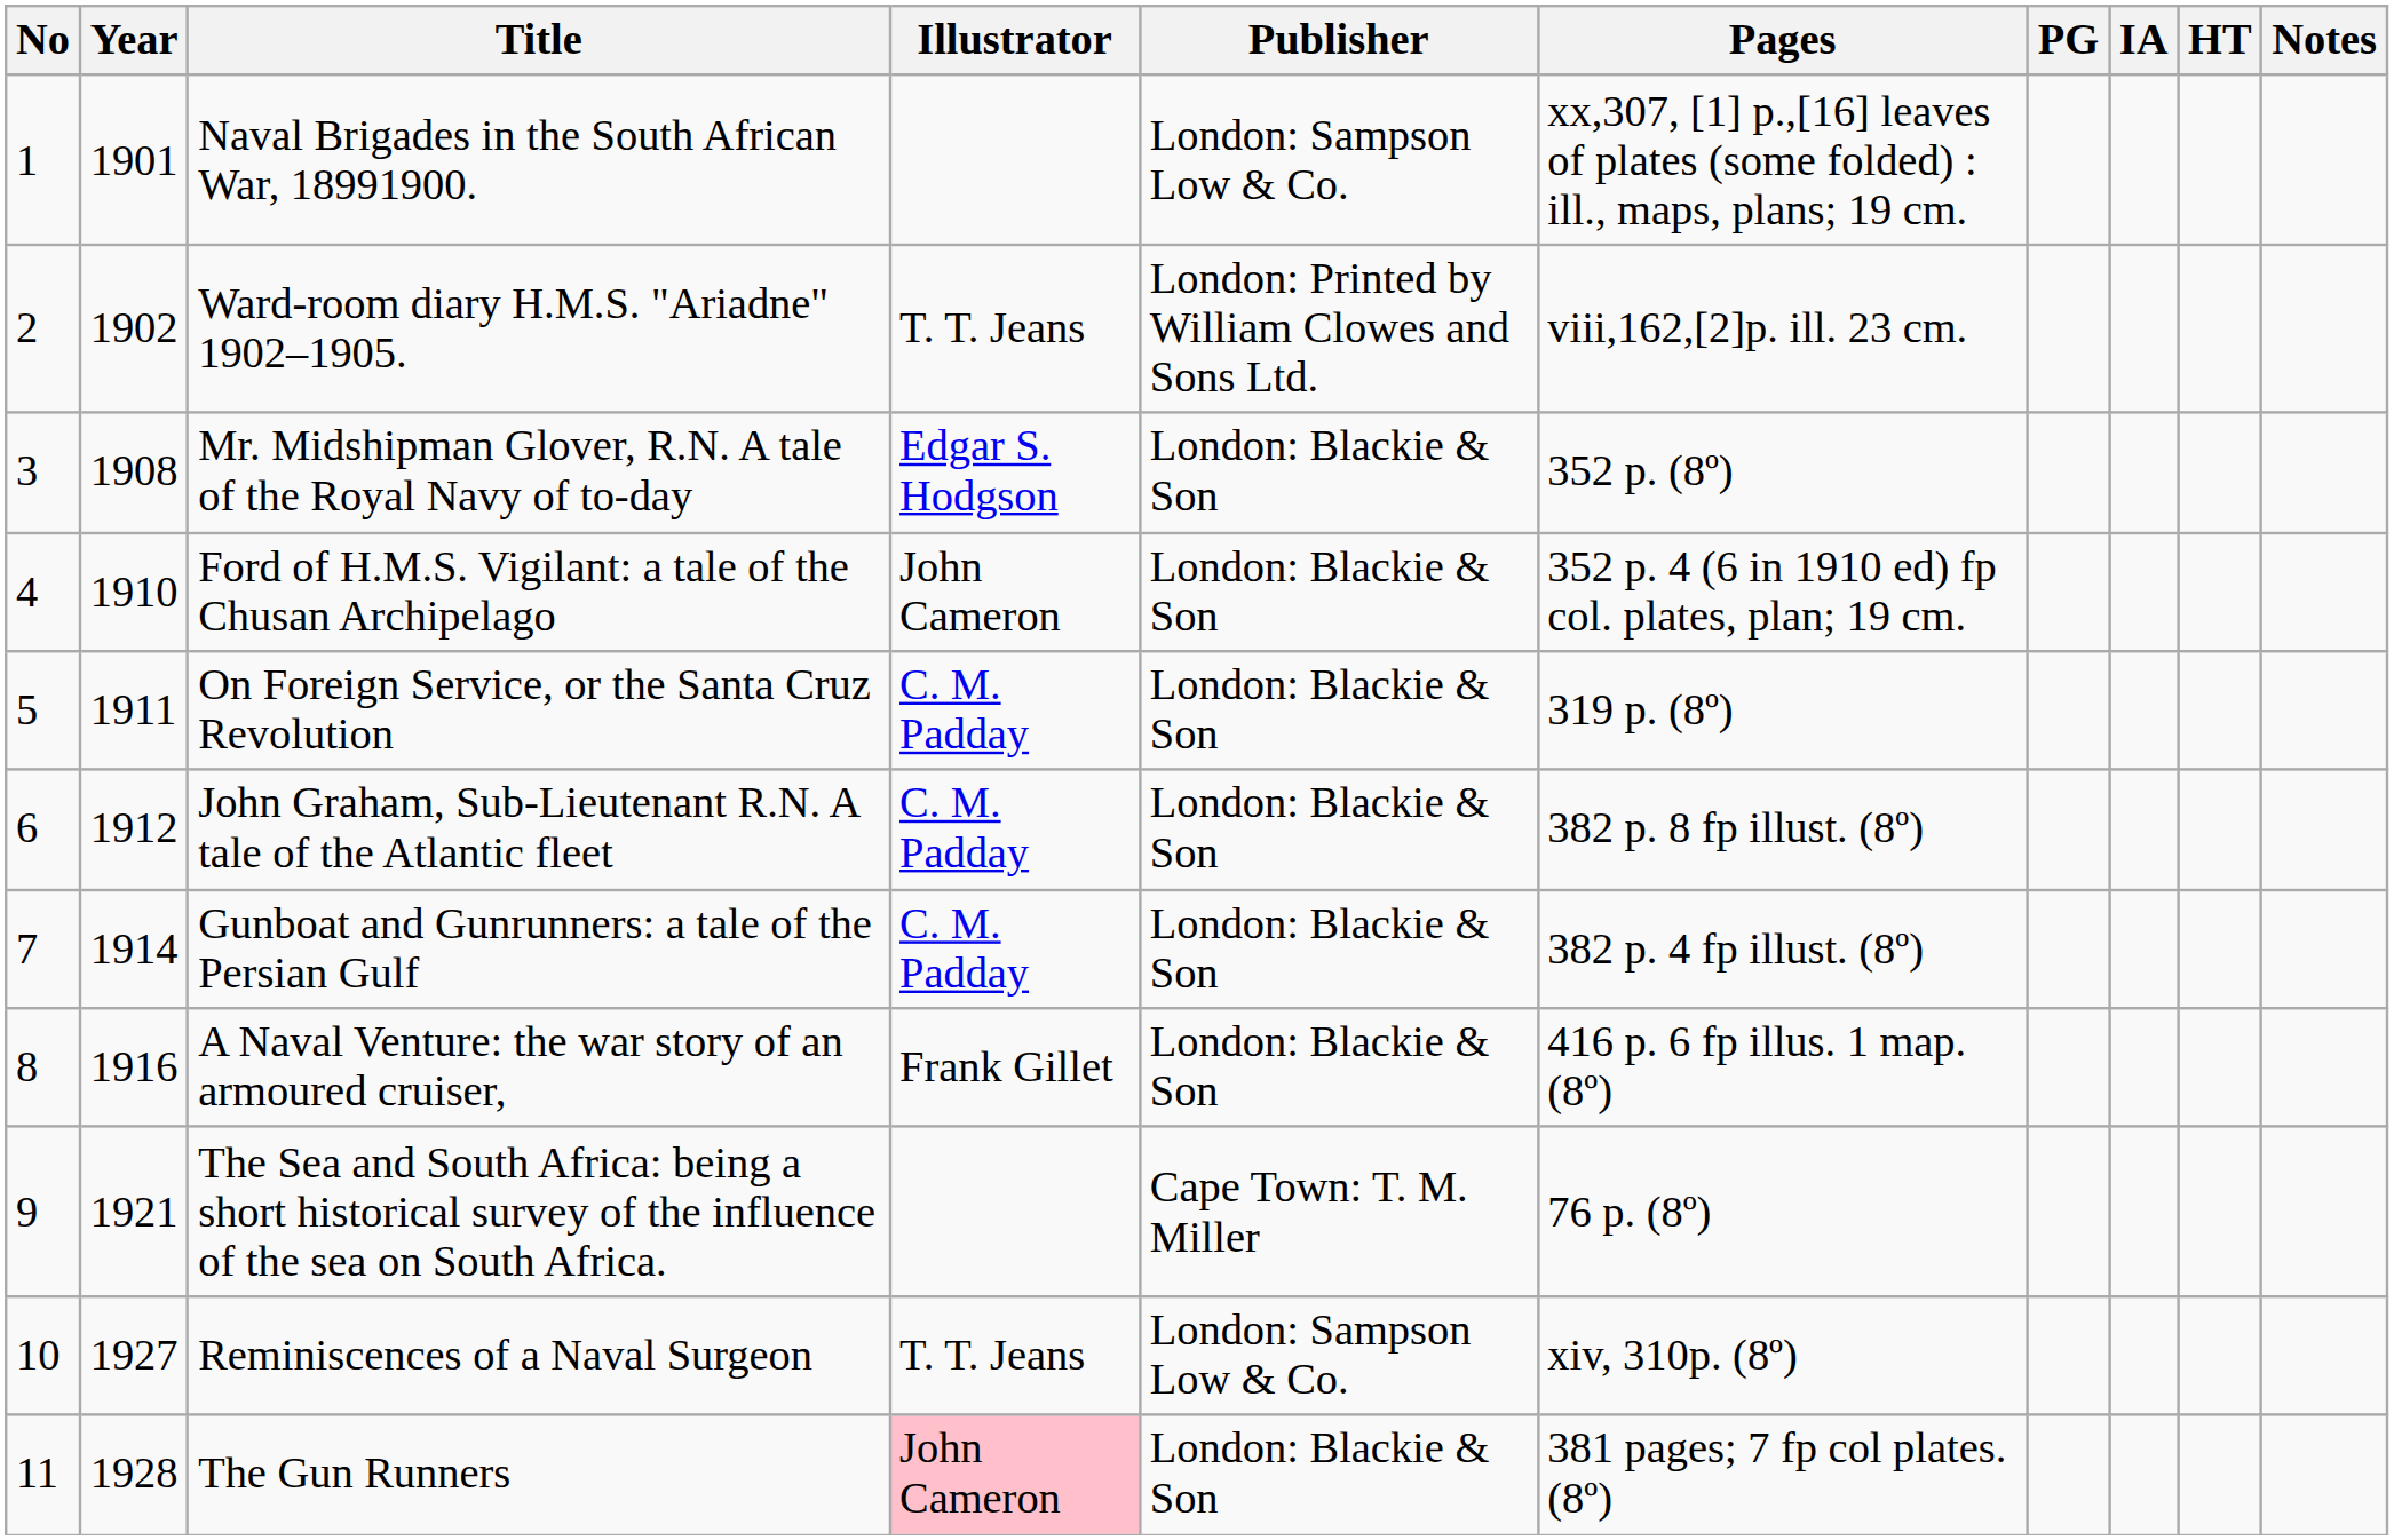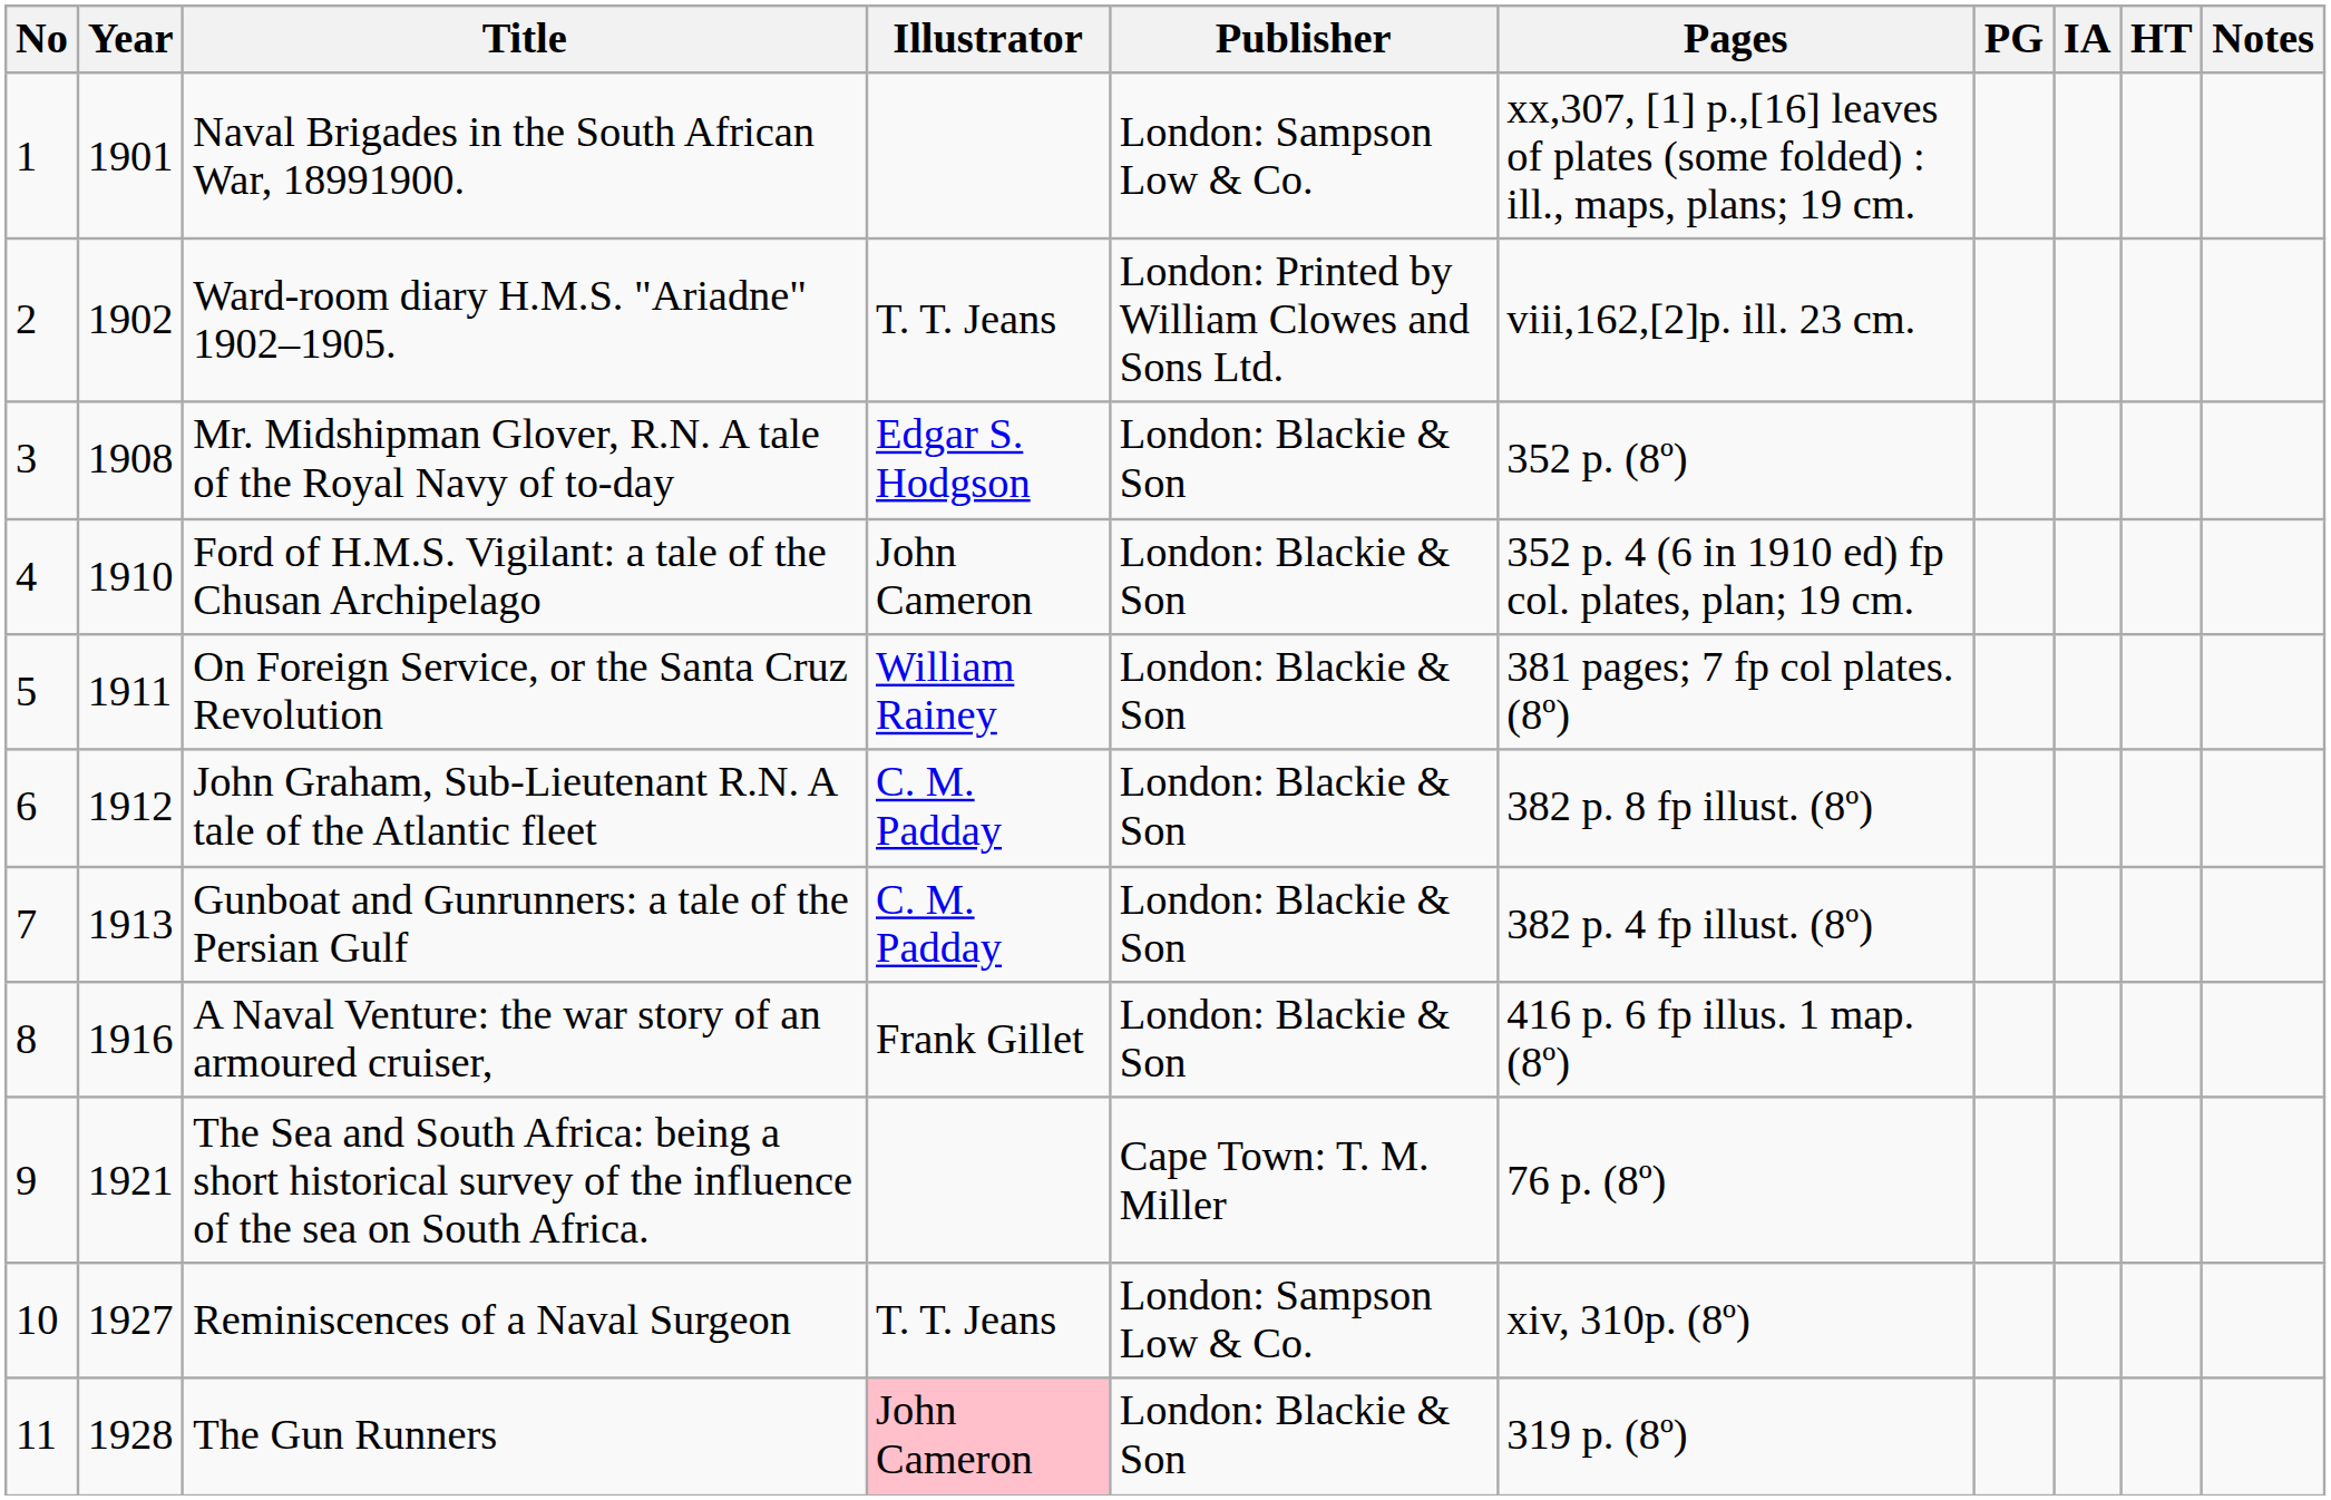On Foreign Service, or the Santa Cruz Revolution | Illustrator: C. M. Padday -> William Rainey
On Foreign Service, or the Santa Cruz Revolution | Pages: 319 p. (8º) -> 381 pages; 7 fp col plates. (8º)
Gunboat and Gunrunners: a tale of the Persian Gulf | Year: 1914 -> 1913
The Gun Runners | Pages: 381 pages; 7 fp col plates. (8º) -> 319 p. (8º)
